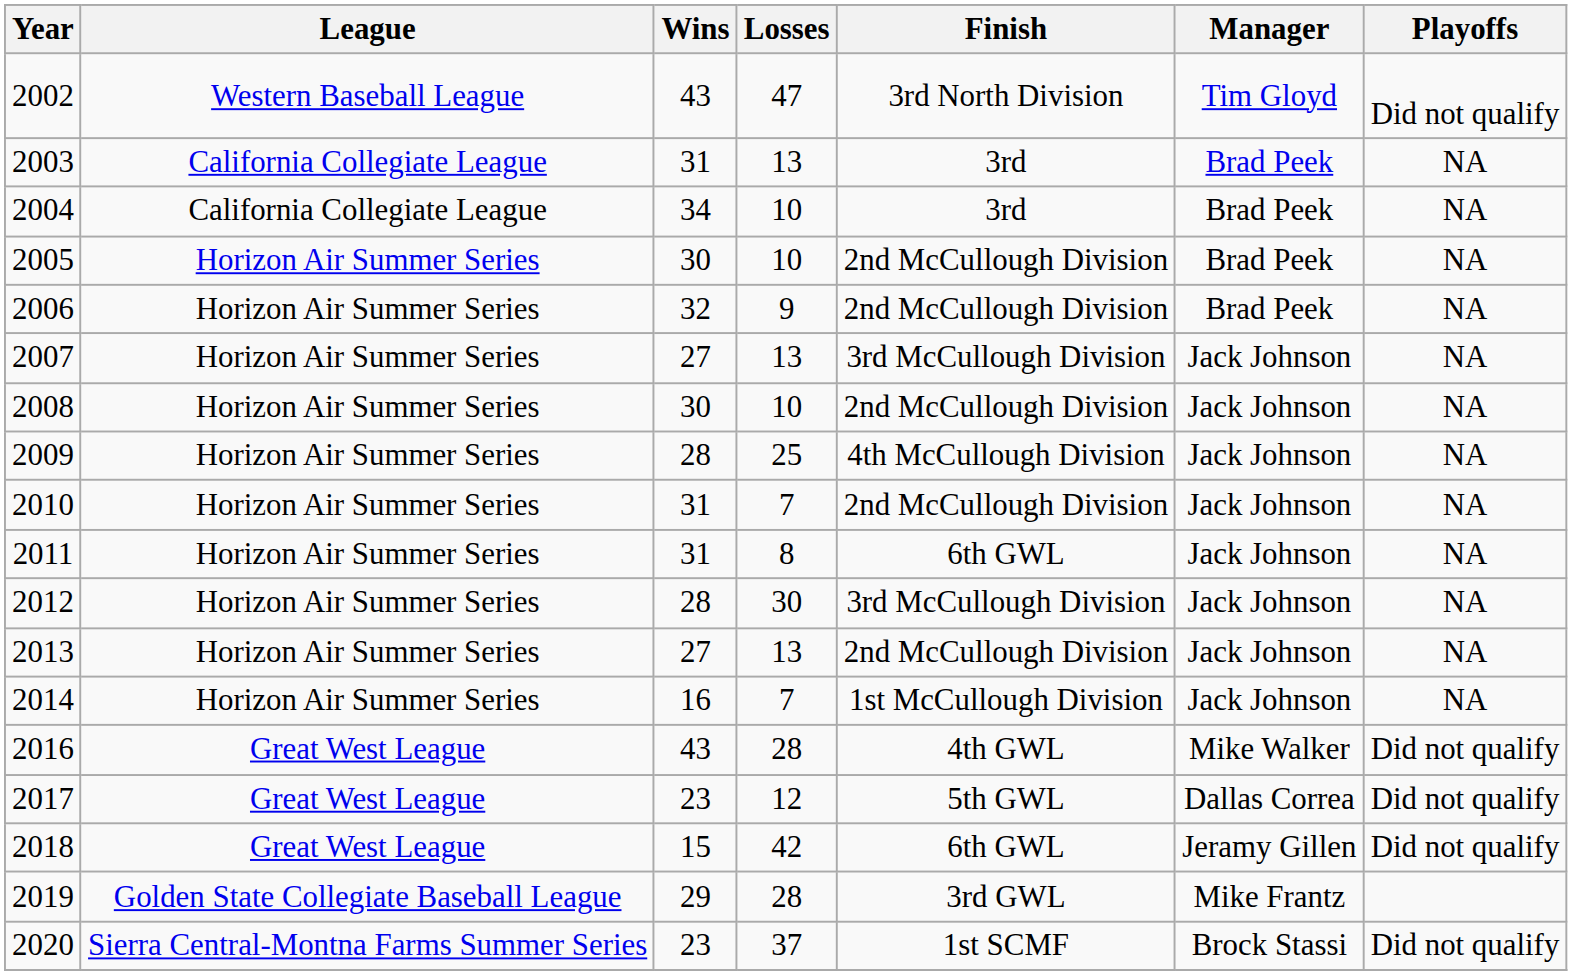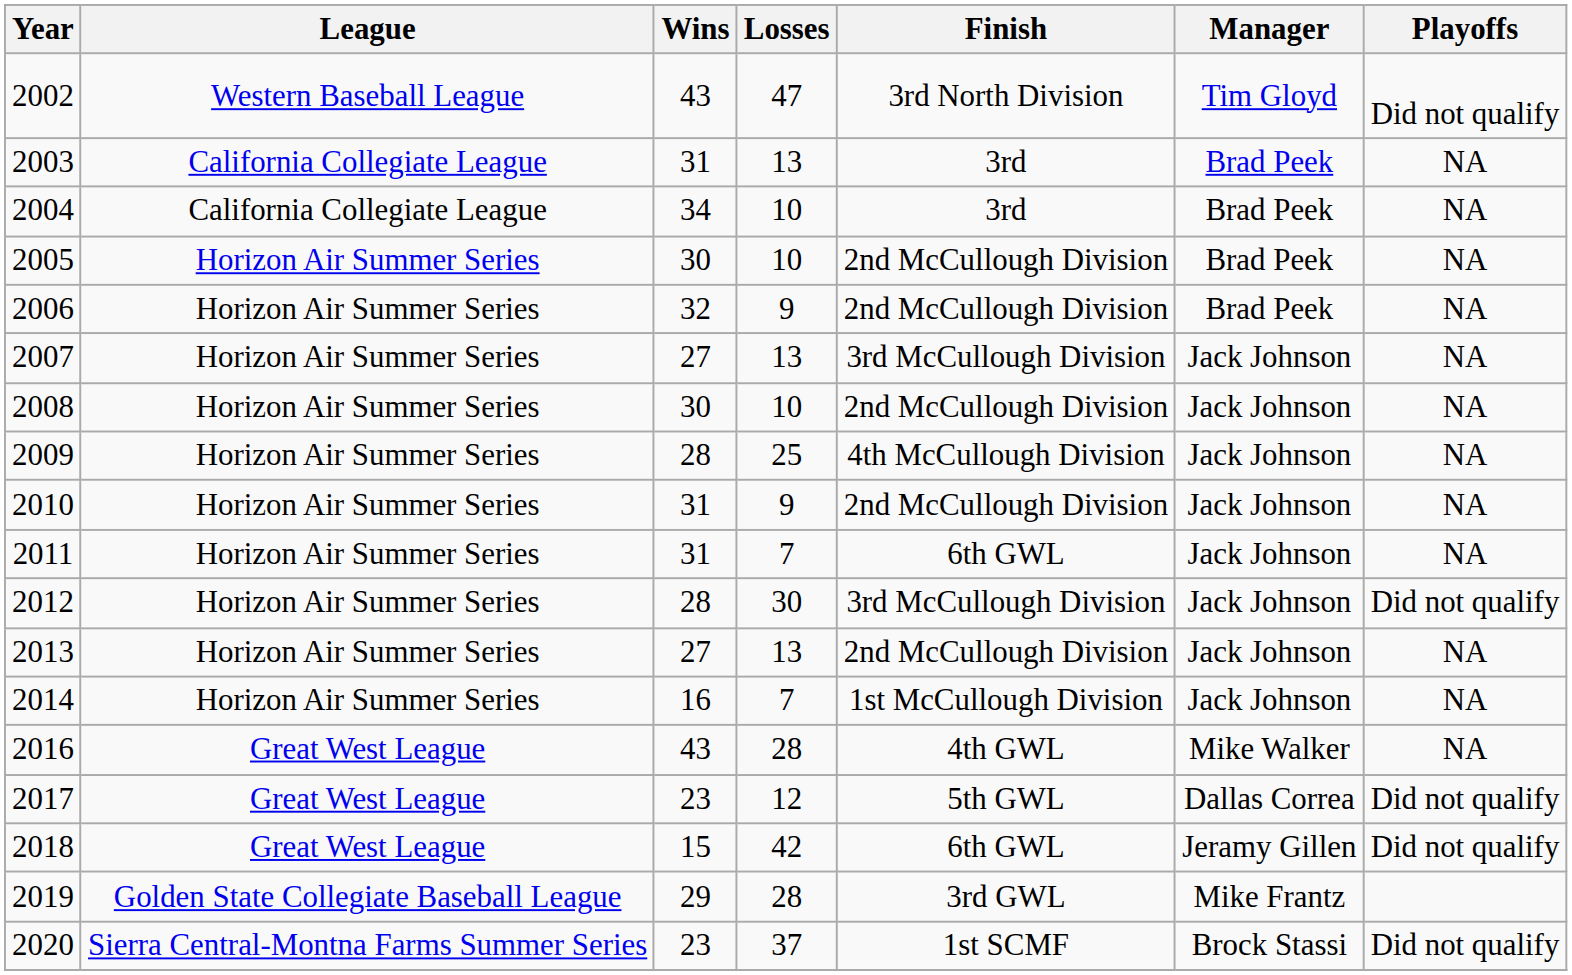2010 | Losses: 7 -> 9
2011 | Losses: 8 -> 7
2012 | Playoffs: NA -> Did not qualify
2016 | Playoffs: Did not qualify -> NA
